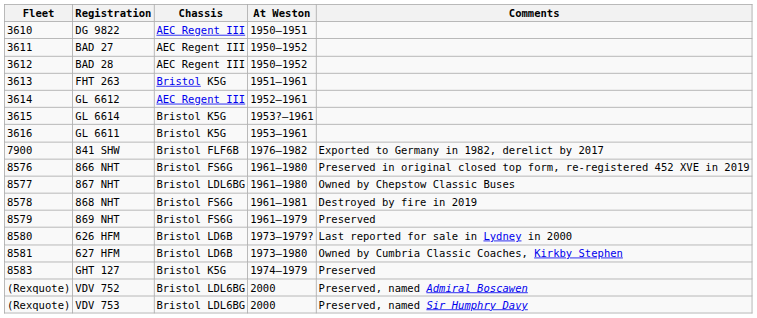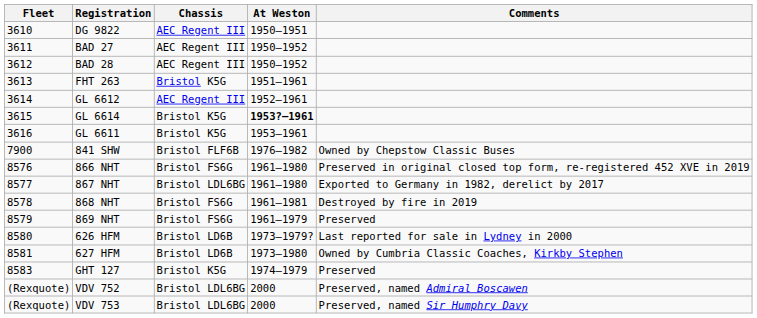GL 6614 | At Weston: normal -> bold
841 SHW | Comments: Exported to Germany in 1982, derelict by 2017 -> Owned by Chepstow Classic Buses
867 NHT | Comments: Owned by Chepstow Classic Buses -> Exported to Germany in 1982, derelict by 2017
